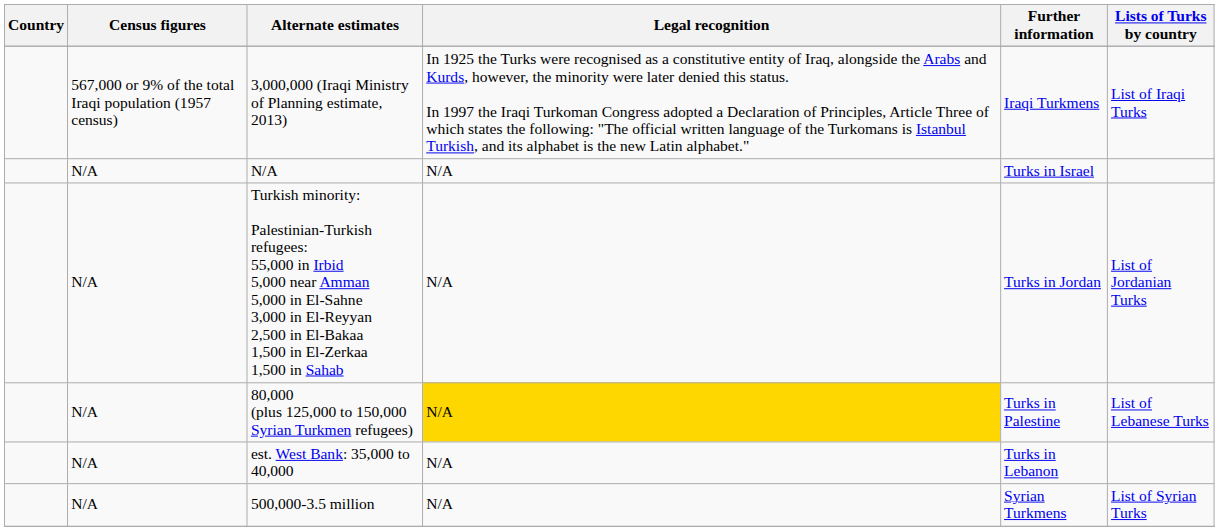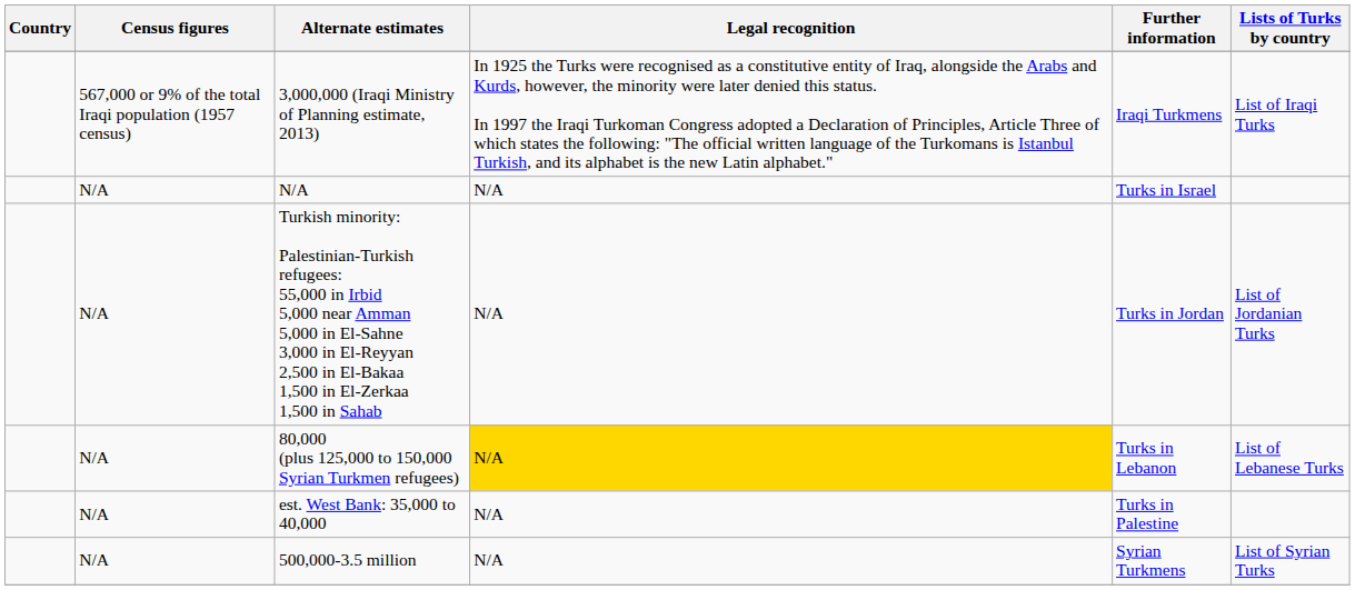80,000 (plus 125,000 to 150,000 Syrian Turkmen refugees) | Further information: Turks in Palestine -> Turks in Lebanon
est. West Bank: 35,000 to 40,000 | Further information: Turks in Lebanon -> Turks in Palestine
